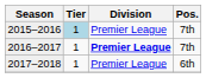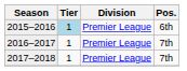2015–2016 | Pos.: 7th -> 6th
2016–2017 | Division: bold -> normal
2017–2018 | Pos.: 6th -> 7th
